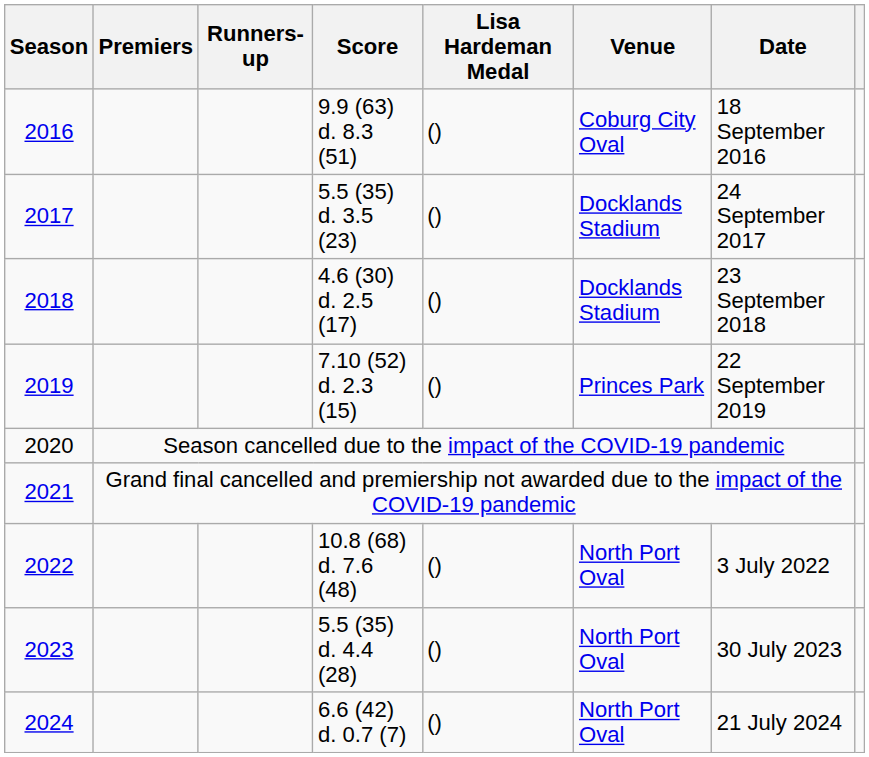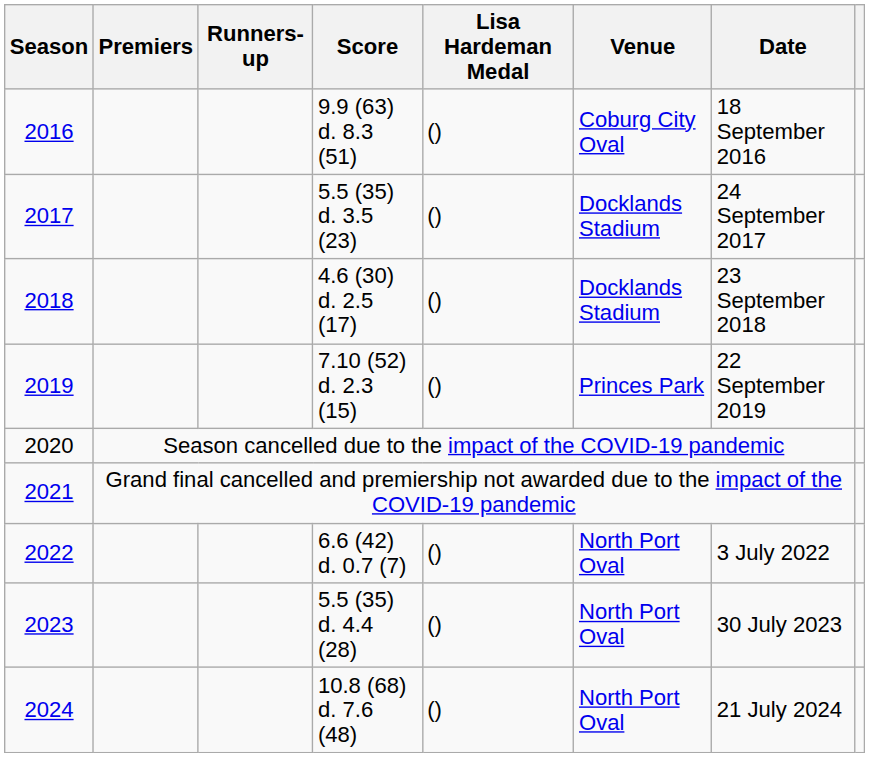2022 | Score: 10.8 (68) d. 7.6 (48) -> 6.6 (42) d. 0.7 (7)
2024 | Score: 6.6 (42) d. 0.7 (7) -> 10.8 (68) d. 7.6 (48)
